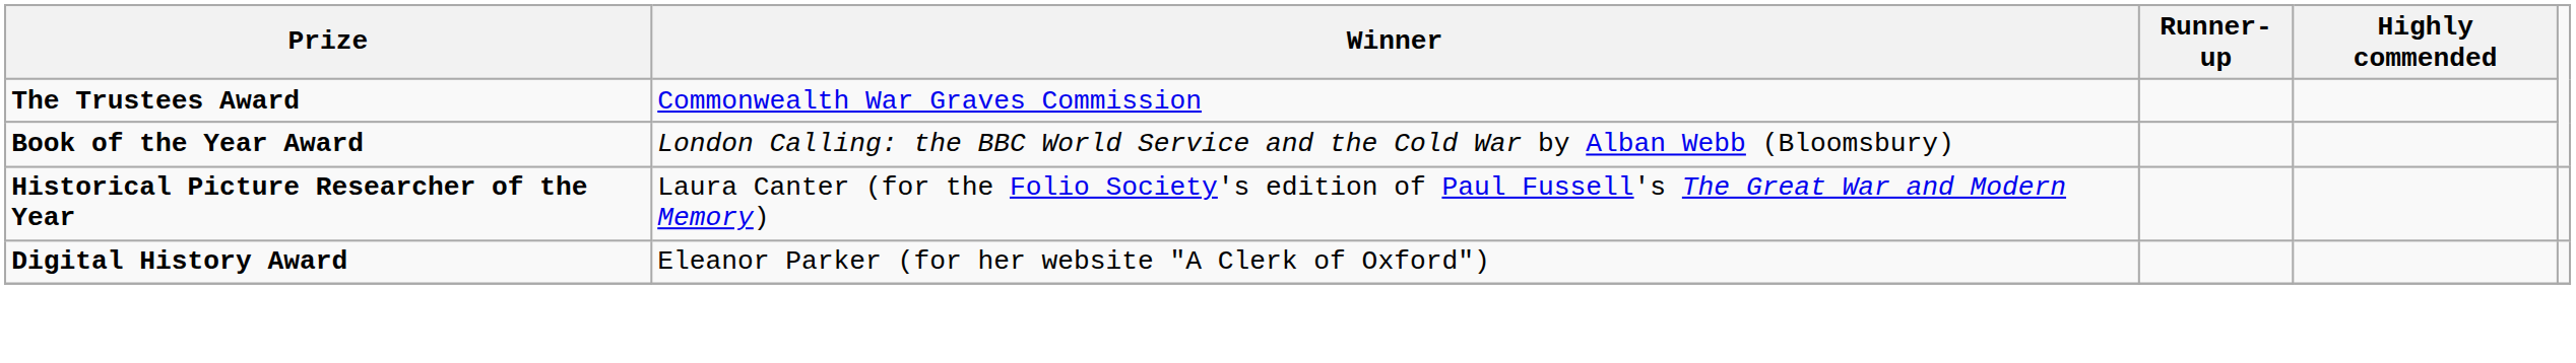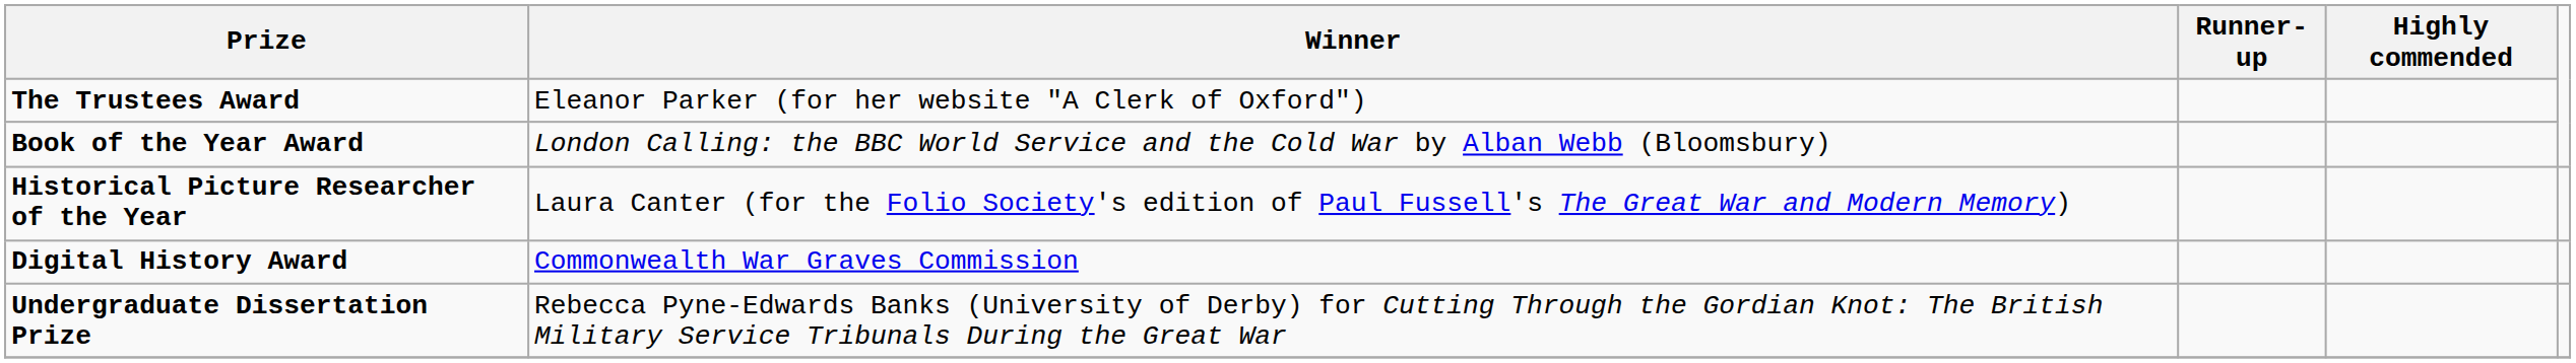The Trustees Award | Winner: Commonwealth War Graves Commission -> Eleanor Parker (for her website "A Clerk of Oxford")
Digital History Award | Winner: Eleanor Parker (for her website "A Clerk of Oxford") -> Commonwealth War Graves Commission
+ row: Undergraduate Dissertation Prize | Rebecca Pyne-Edwards Banks (University of Derby) for Cutting Through the Gordian Knot: The British Military Service Tribunals During the Great War
